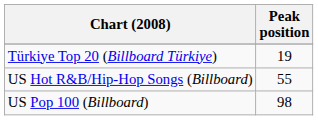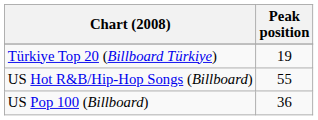US Pop 100 (Billboard) | Peak position: 98 -> 36
